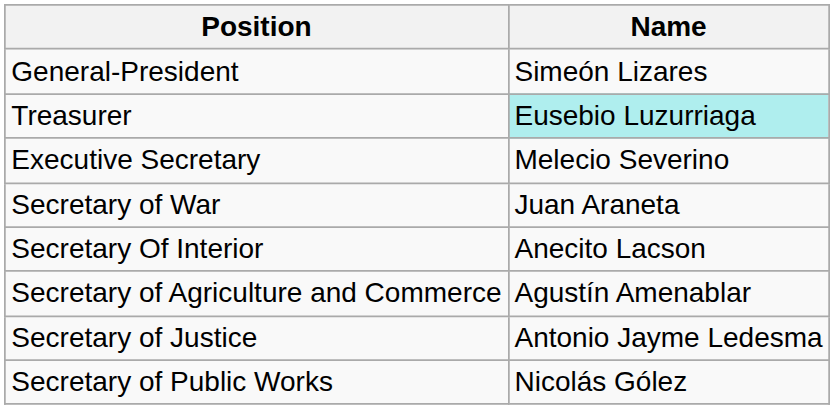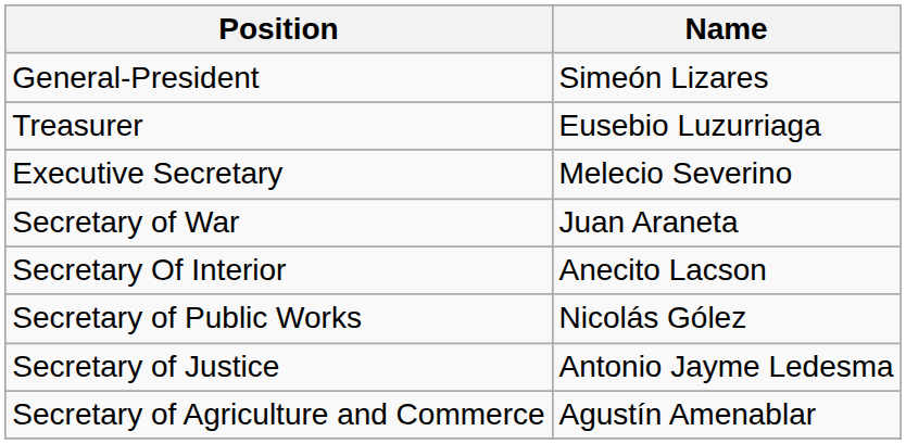Treasurer | Name: paleturquoise background -> no background
rows swapped: Secretary of Public Works <-> Secretary of Agriculture and Commerce
